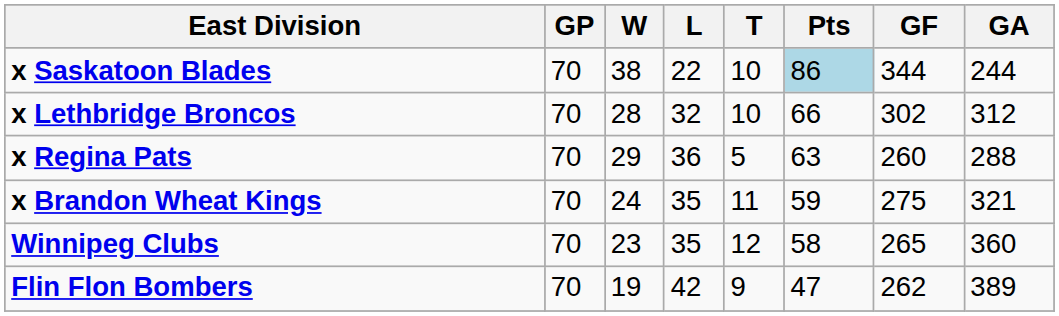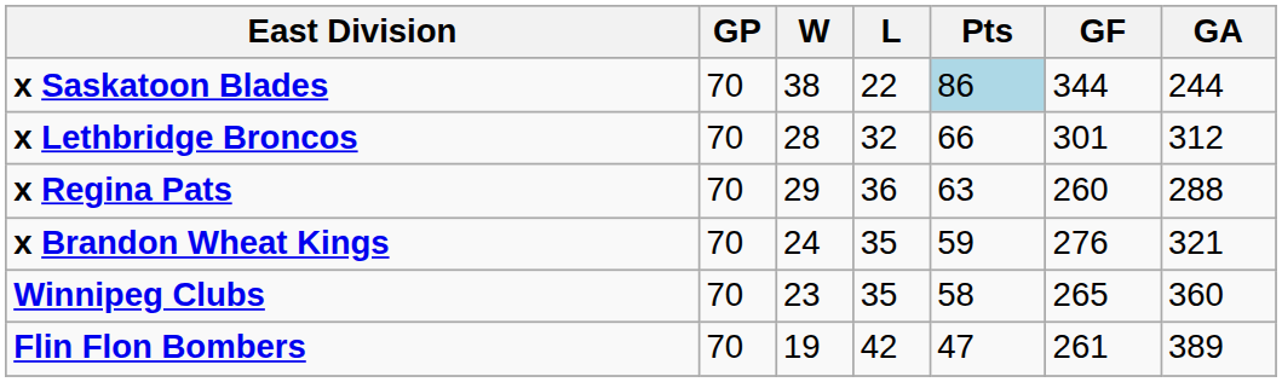- column: T | 10 | 10 | 5 | 11 | 12 | 9
x Lethbridge Broncos | GF: 302 -> 301
x Brandon Wheat Kings | GF: 275 -> 276
Flin Flon Bombers | GF: 262 -> 261
